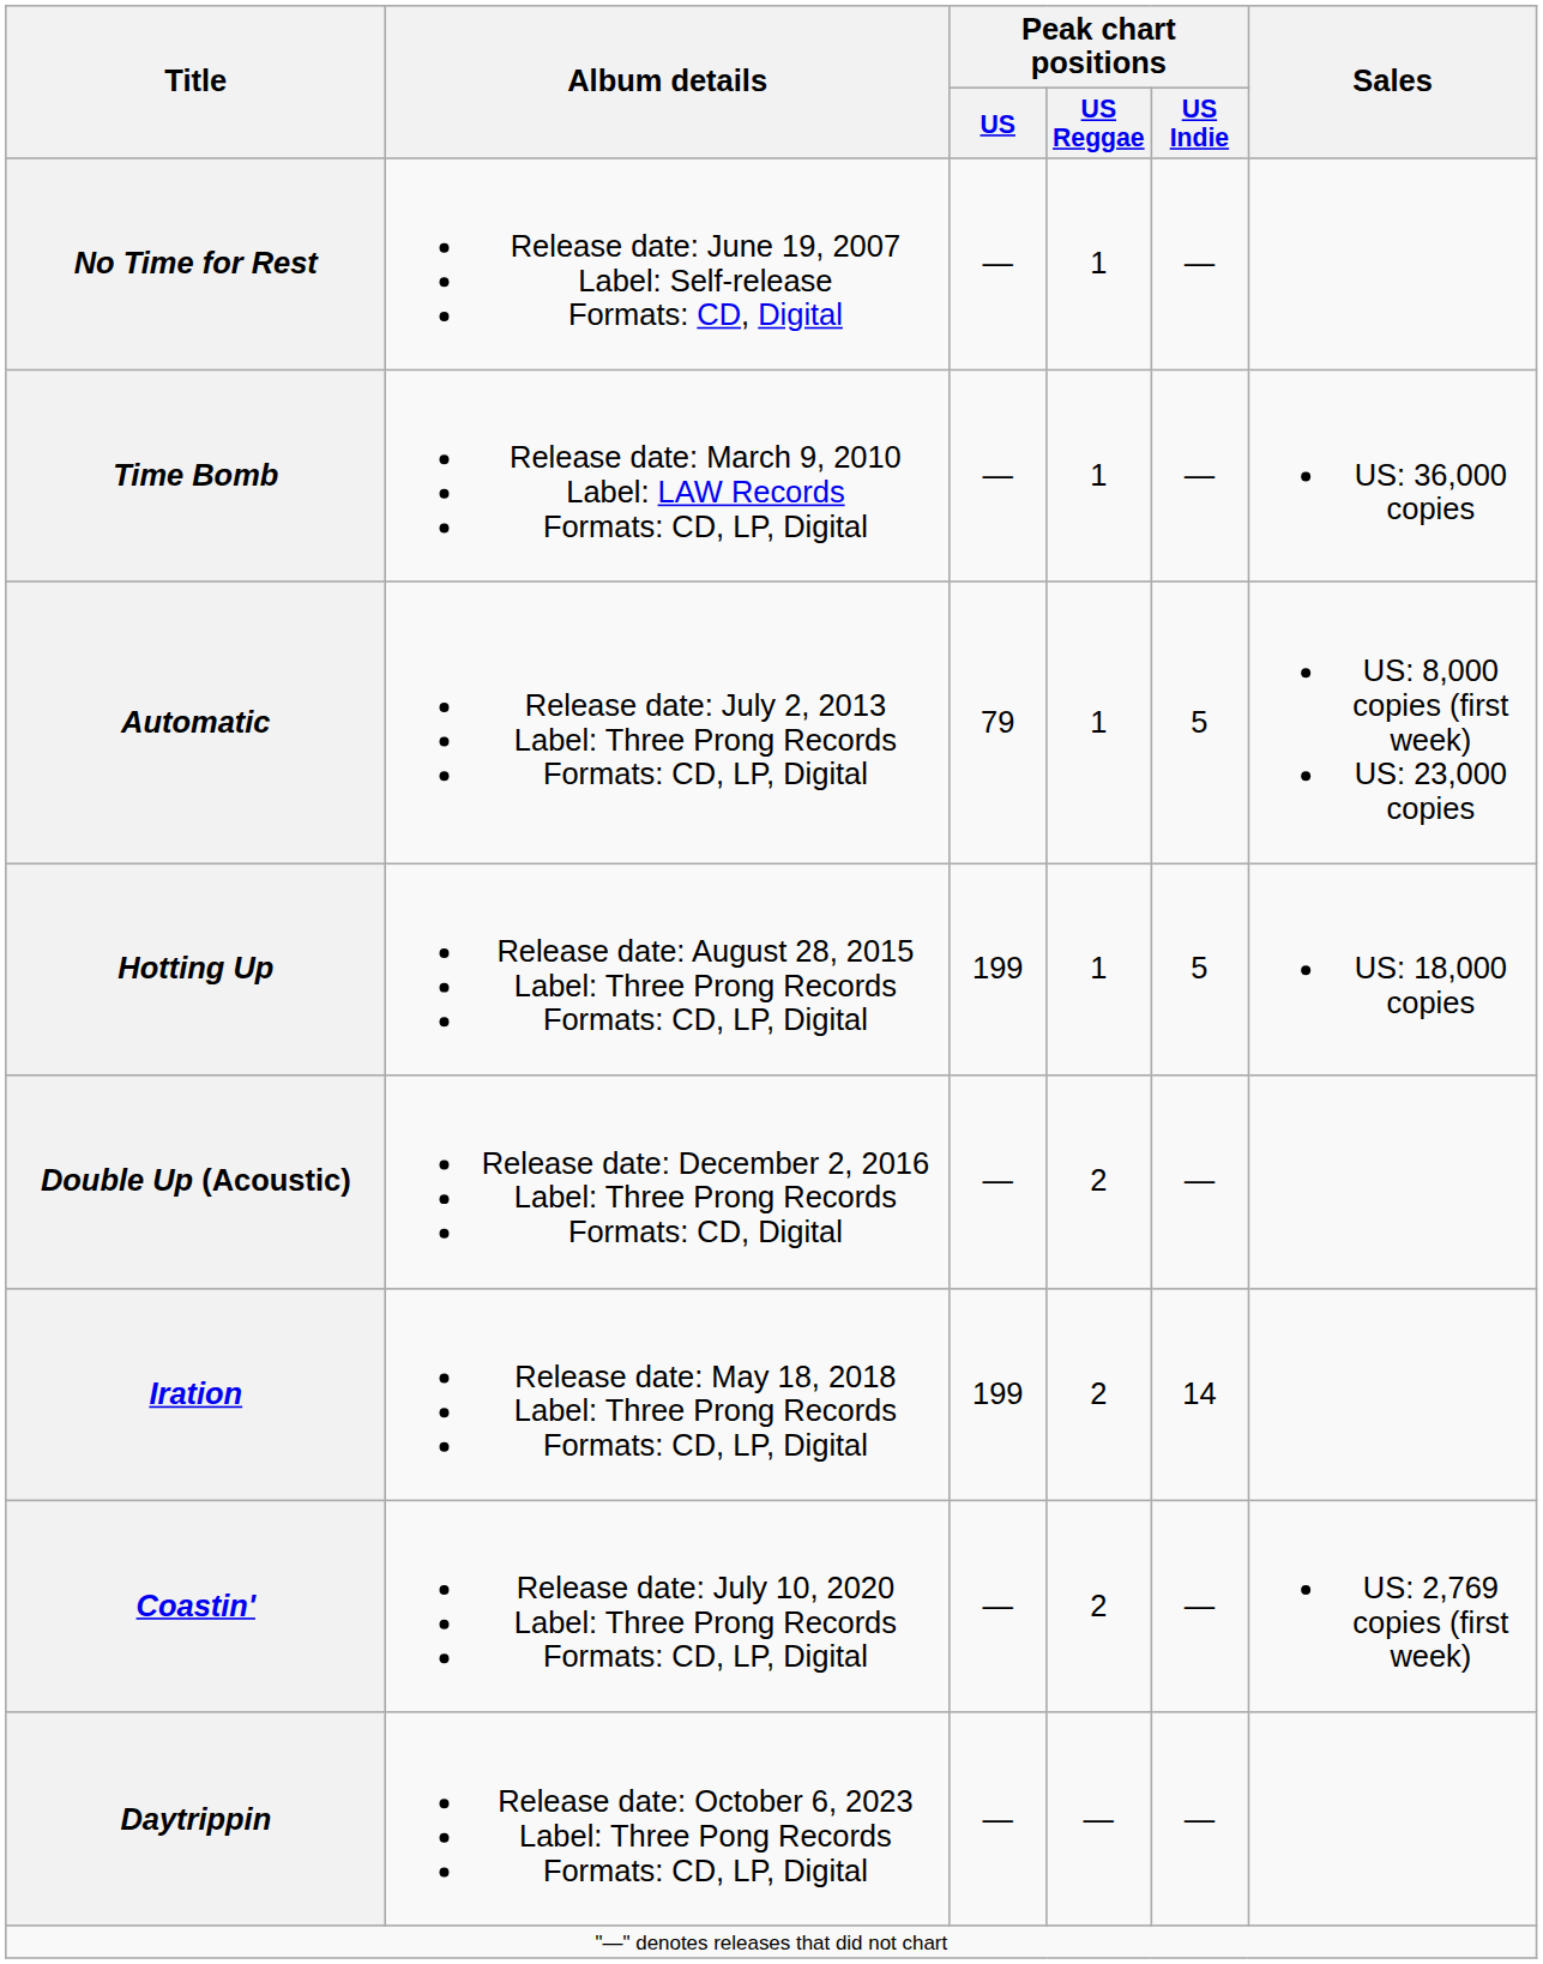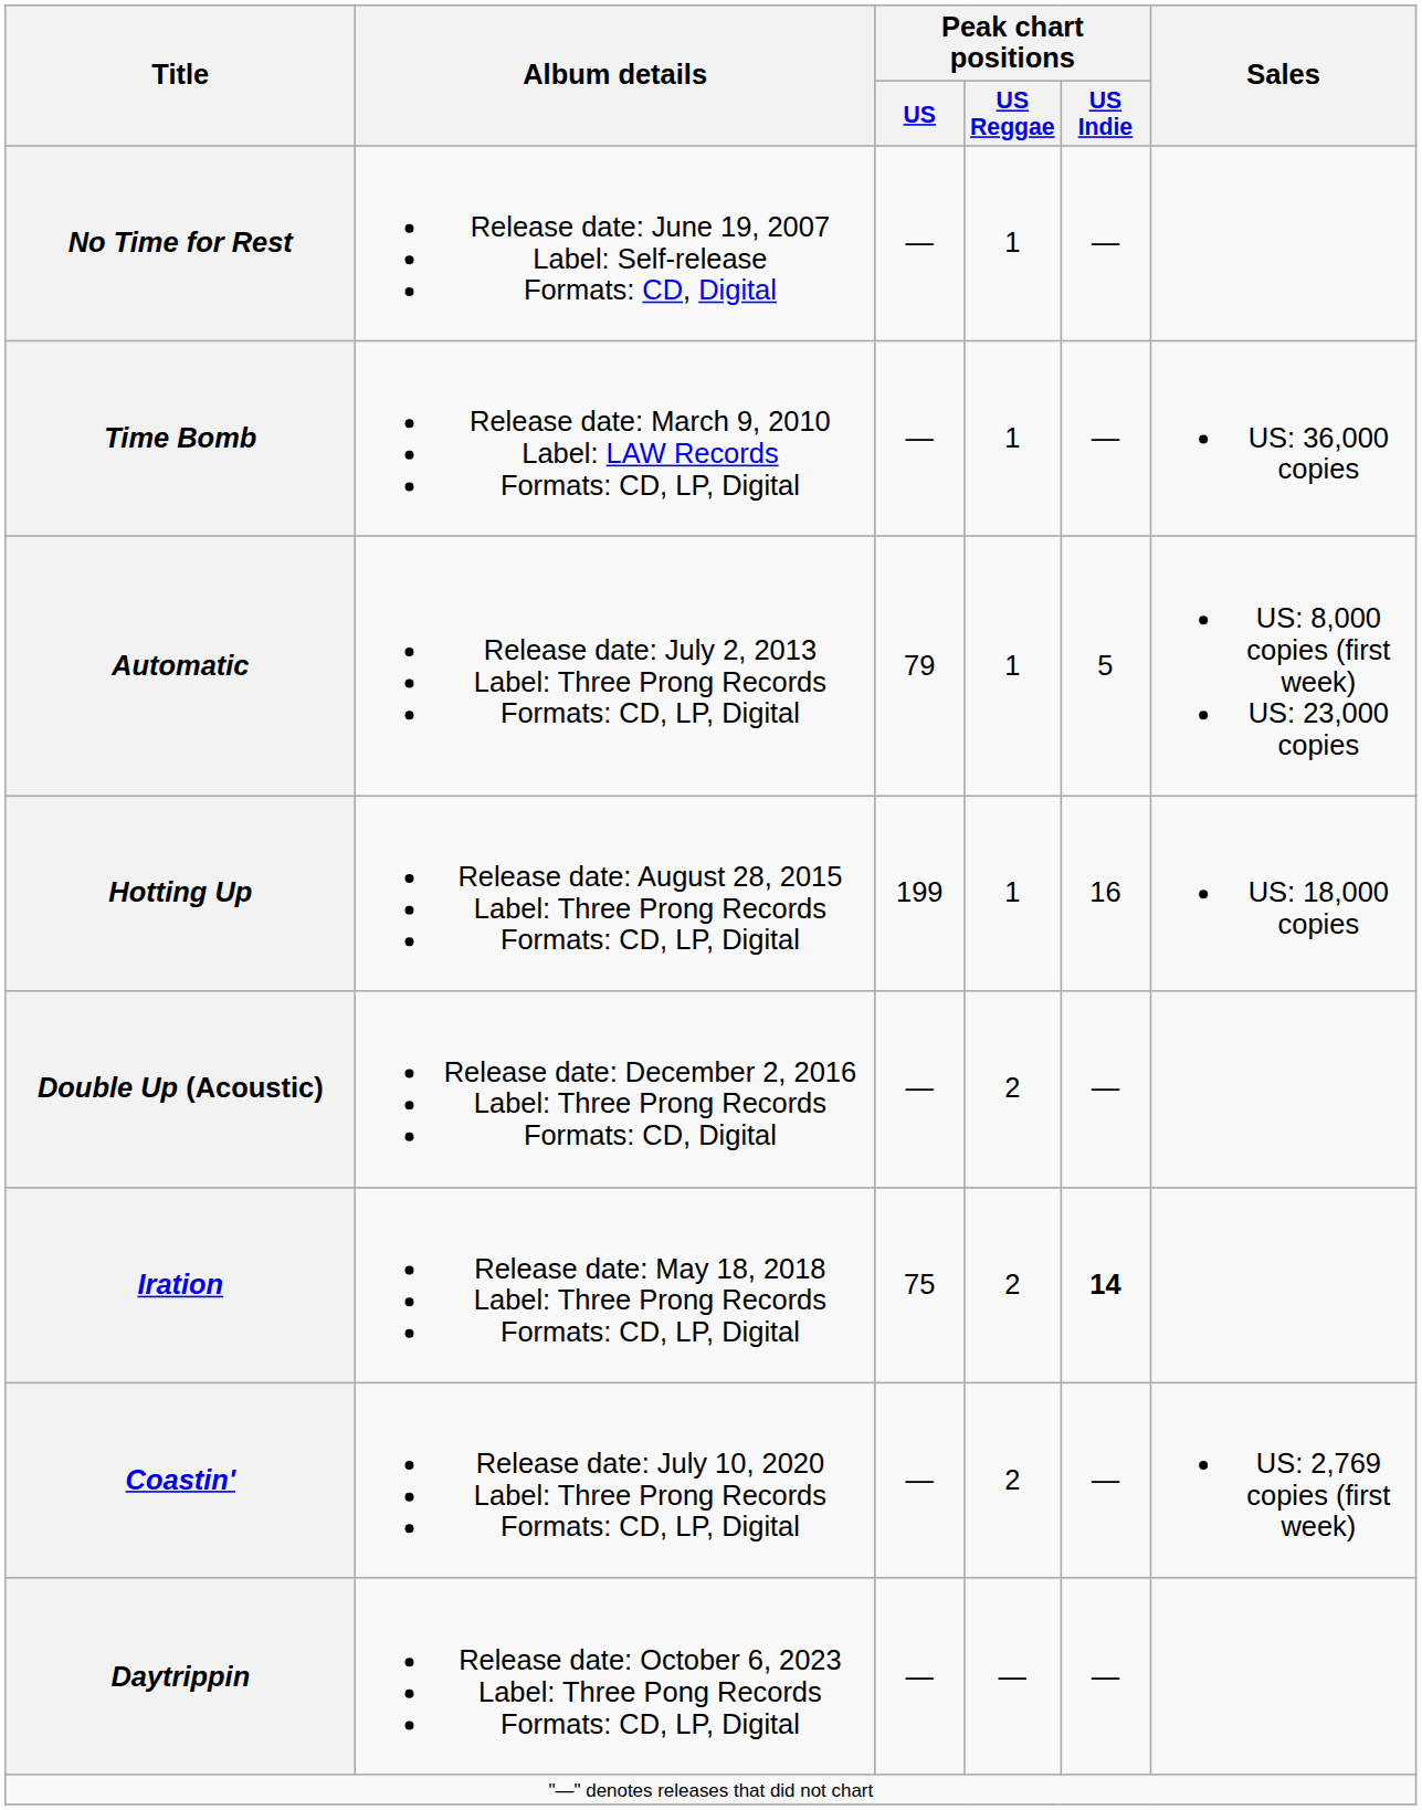Hotting Up | Peak chart positions / US Indie: 5 -> 16
Iration | Peak chart positions / US: 199 -> 75
Iration | Peak chart positions / US Indie: normal -> bold
